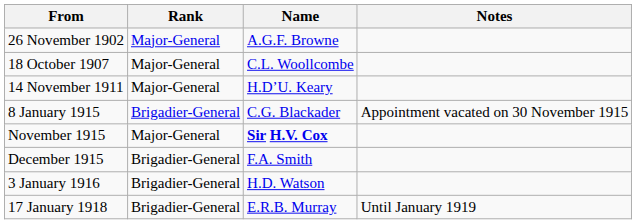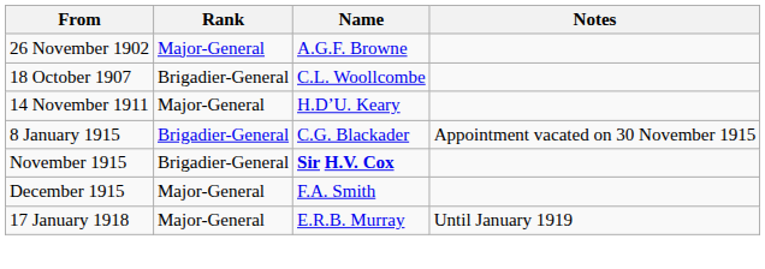18 October 1907 | Rank: Major-General -> Brigadier-General
November 1915 | Rank: Major-General -> Brigadier-General
December 1915 | Rank: Brigadier-General -> Major-General
- row: 3 January 1916 | Brigadier-General | H.D. Watson
17 January 1918 | Rank: Brigadier-General -> Major-General
